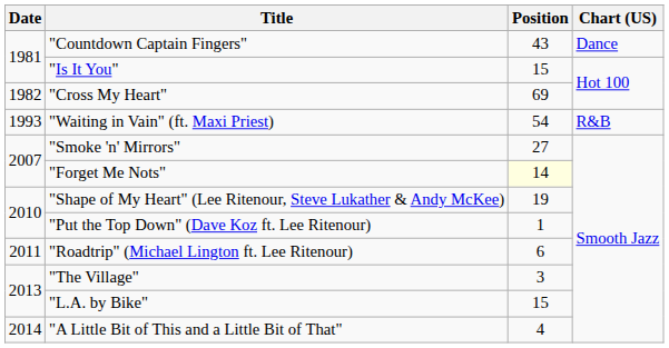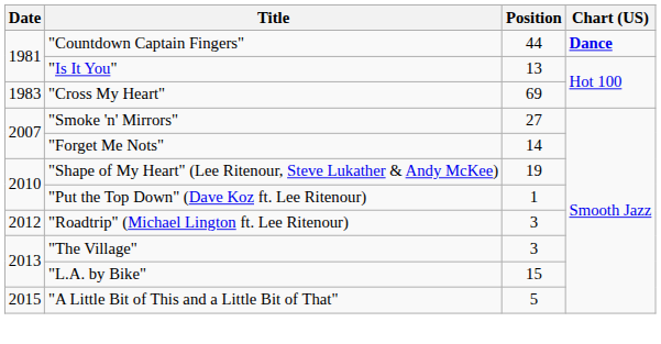"Countdown Captain Fingers" | Position: 43 -> 44
"Countdown Captain Fingers" | Chart (US): normal -> bold
"Is It You" | Position: 15 -> 13
"Cross My Heart" | Date: 1982 -> 1983
- row: 1993 | "Waiting in Vain" (ft. Maxi Priest) | 54 | R&B
"Forget Me Nots" | Position: lightyellow background -> no background
"Roadtrip" (Michael Lington ft. Lee Ritenour) | Date: 2011 -> 2012
"Roadtrip" (Michael Lington ft. Lee Ritenour) | Position: 6 -> 3
"A Little Bit of This and a Little Bit of That" | Date: 2014 -> 2015
"A Little Bit of This and a Little Bit of That" | Position: 4 -> 5
